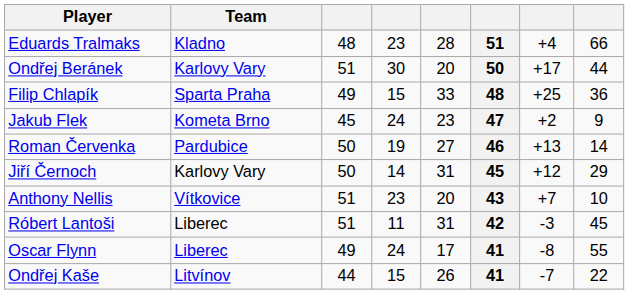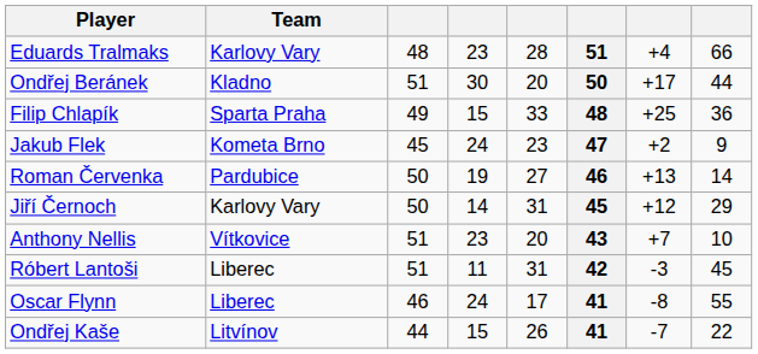Eduards Tralmaks | Team: Kladno -> Karlovy Vary
Ondřej Beránek | Team: Karlovy Vary -> Kladno
Oscar Flynn | column 3: 49 -> 46
